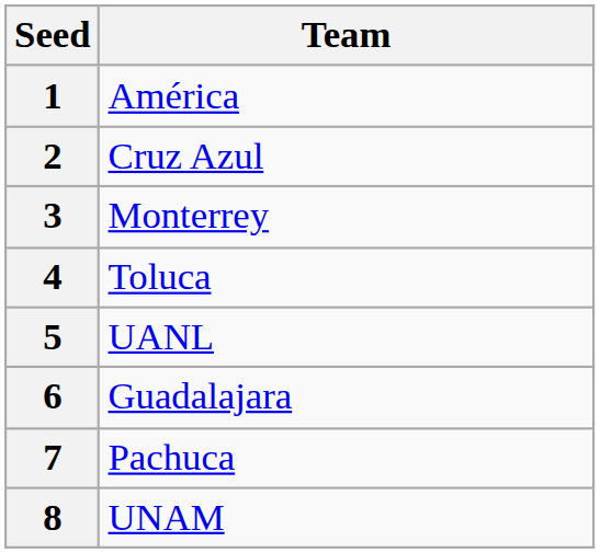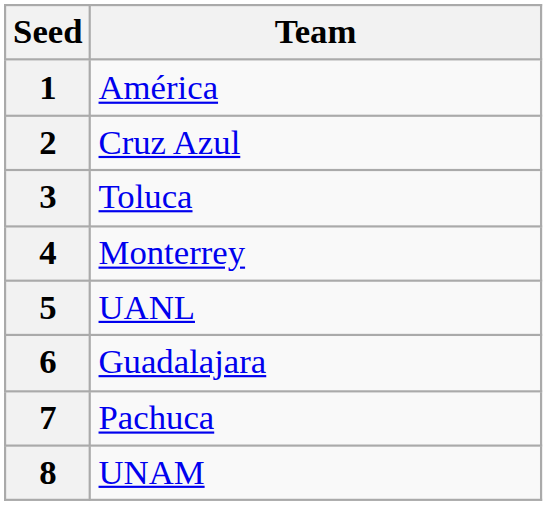3 | Team: Monterrey -> Toluca
4 | Team: Toluca -> Monterrey
